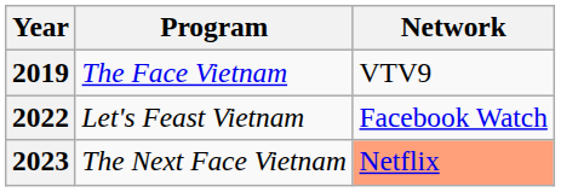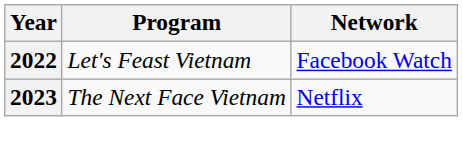- row: 2019 | The Face Vietnam | VTV9
2023 | Network: lightsalmon background -> no background
